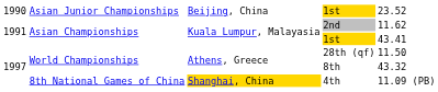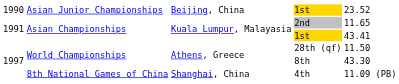2nd | column 5: 11.62 -> 11.65
8th | column 5: 43.32 -> 43.30
4th | column 3: gold background -> no background
